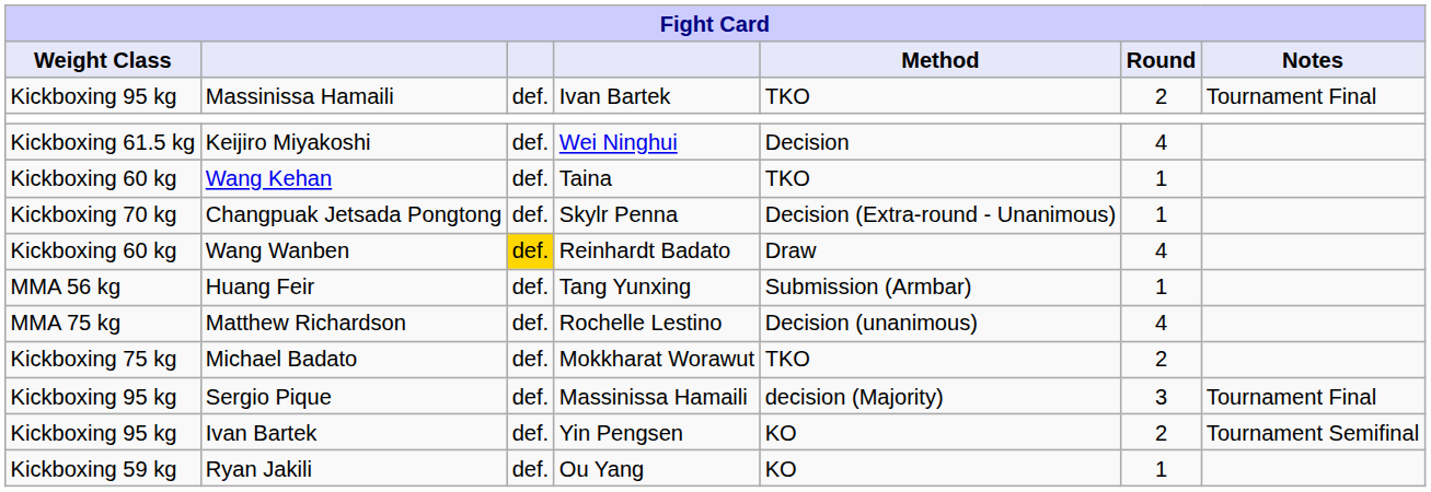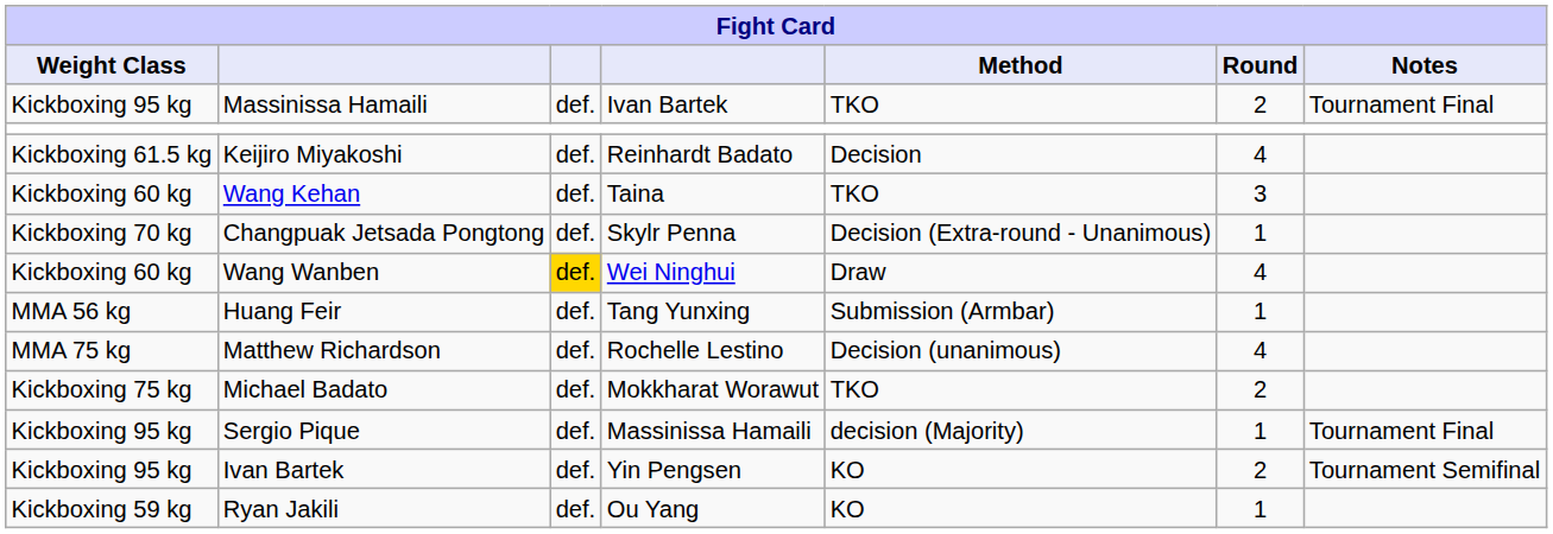Keijiro Miyakoshi | column 4: Wei Ninghui -> Reinhardt Badato
Wang Kehan | Fight Card / Round: 1 -> 3
Wang Wanben | column 4: Reinhardt Badato -> Wei Ninghui
Sergio Pique | Fight Card / Round: 3 -> 1
